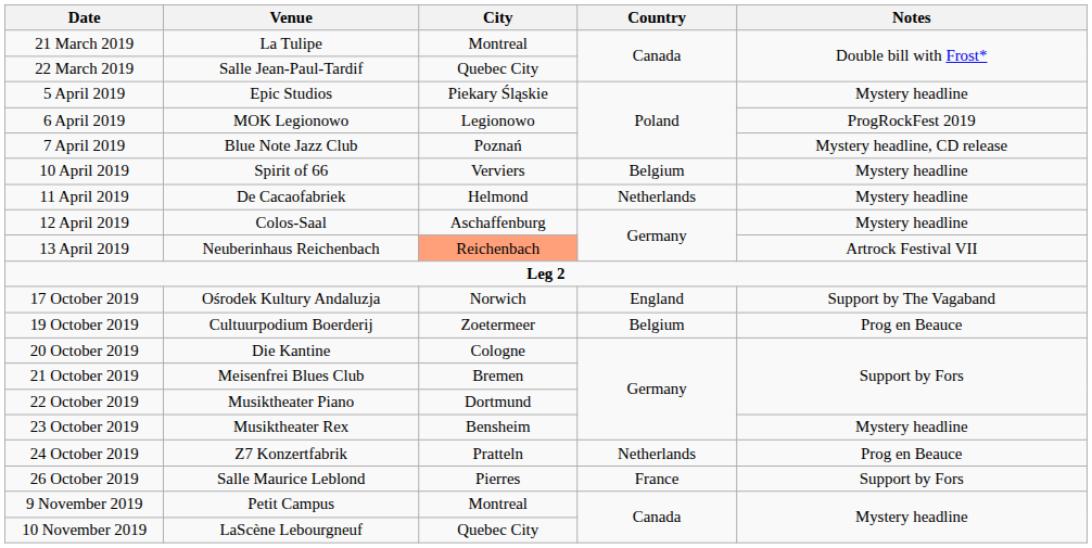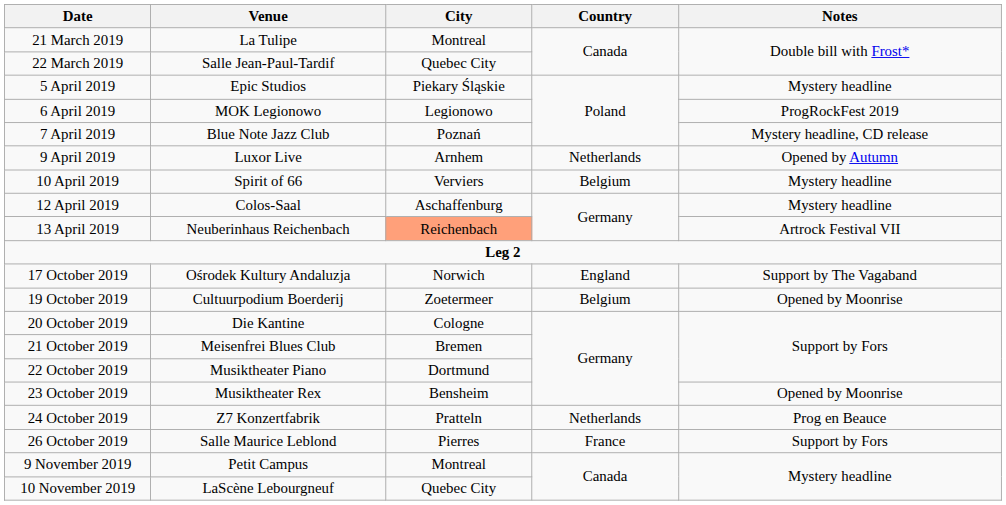+ row: 9 April 2019 | Luxor Live | Arnhem | Netherlands | Opened by Autumn
- row: 11 April 2019 | De Cacaofabriek | Helmond | Netherlands | Mystery headline
19 October 2019 | Notes: Prog en Beauce -> Opened by Moonrise
23 October 2019 | Notes: Mystery headline -> Opened by Moonrise
